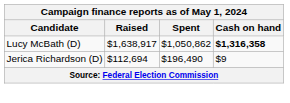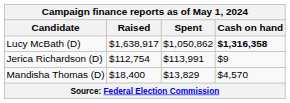Jerica Richardson (D) | Raised: $112,694 -> $112,754
Jerica Richardson (D) | Spent: $196,490 -> $113,991
+ row: Mandisha Thomas (D) | $18,400 | $13,829 | $4,570
